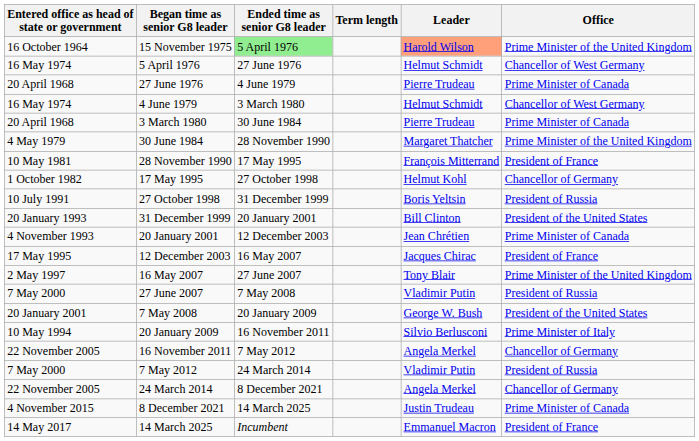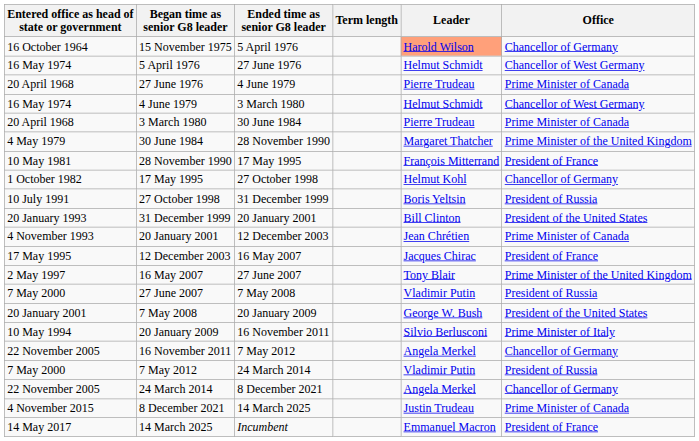15 November 1975 | Ended time as senior G8 leader: lightgreen background -> no background
15 November 1975 | Office: Prime Minister of the United Kingdom -> Chancellor of Germany
